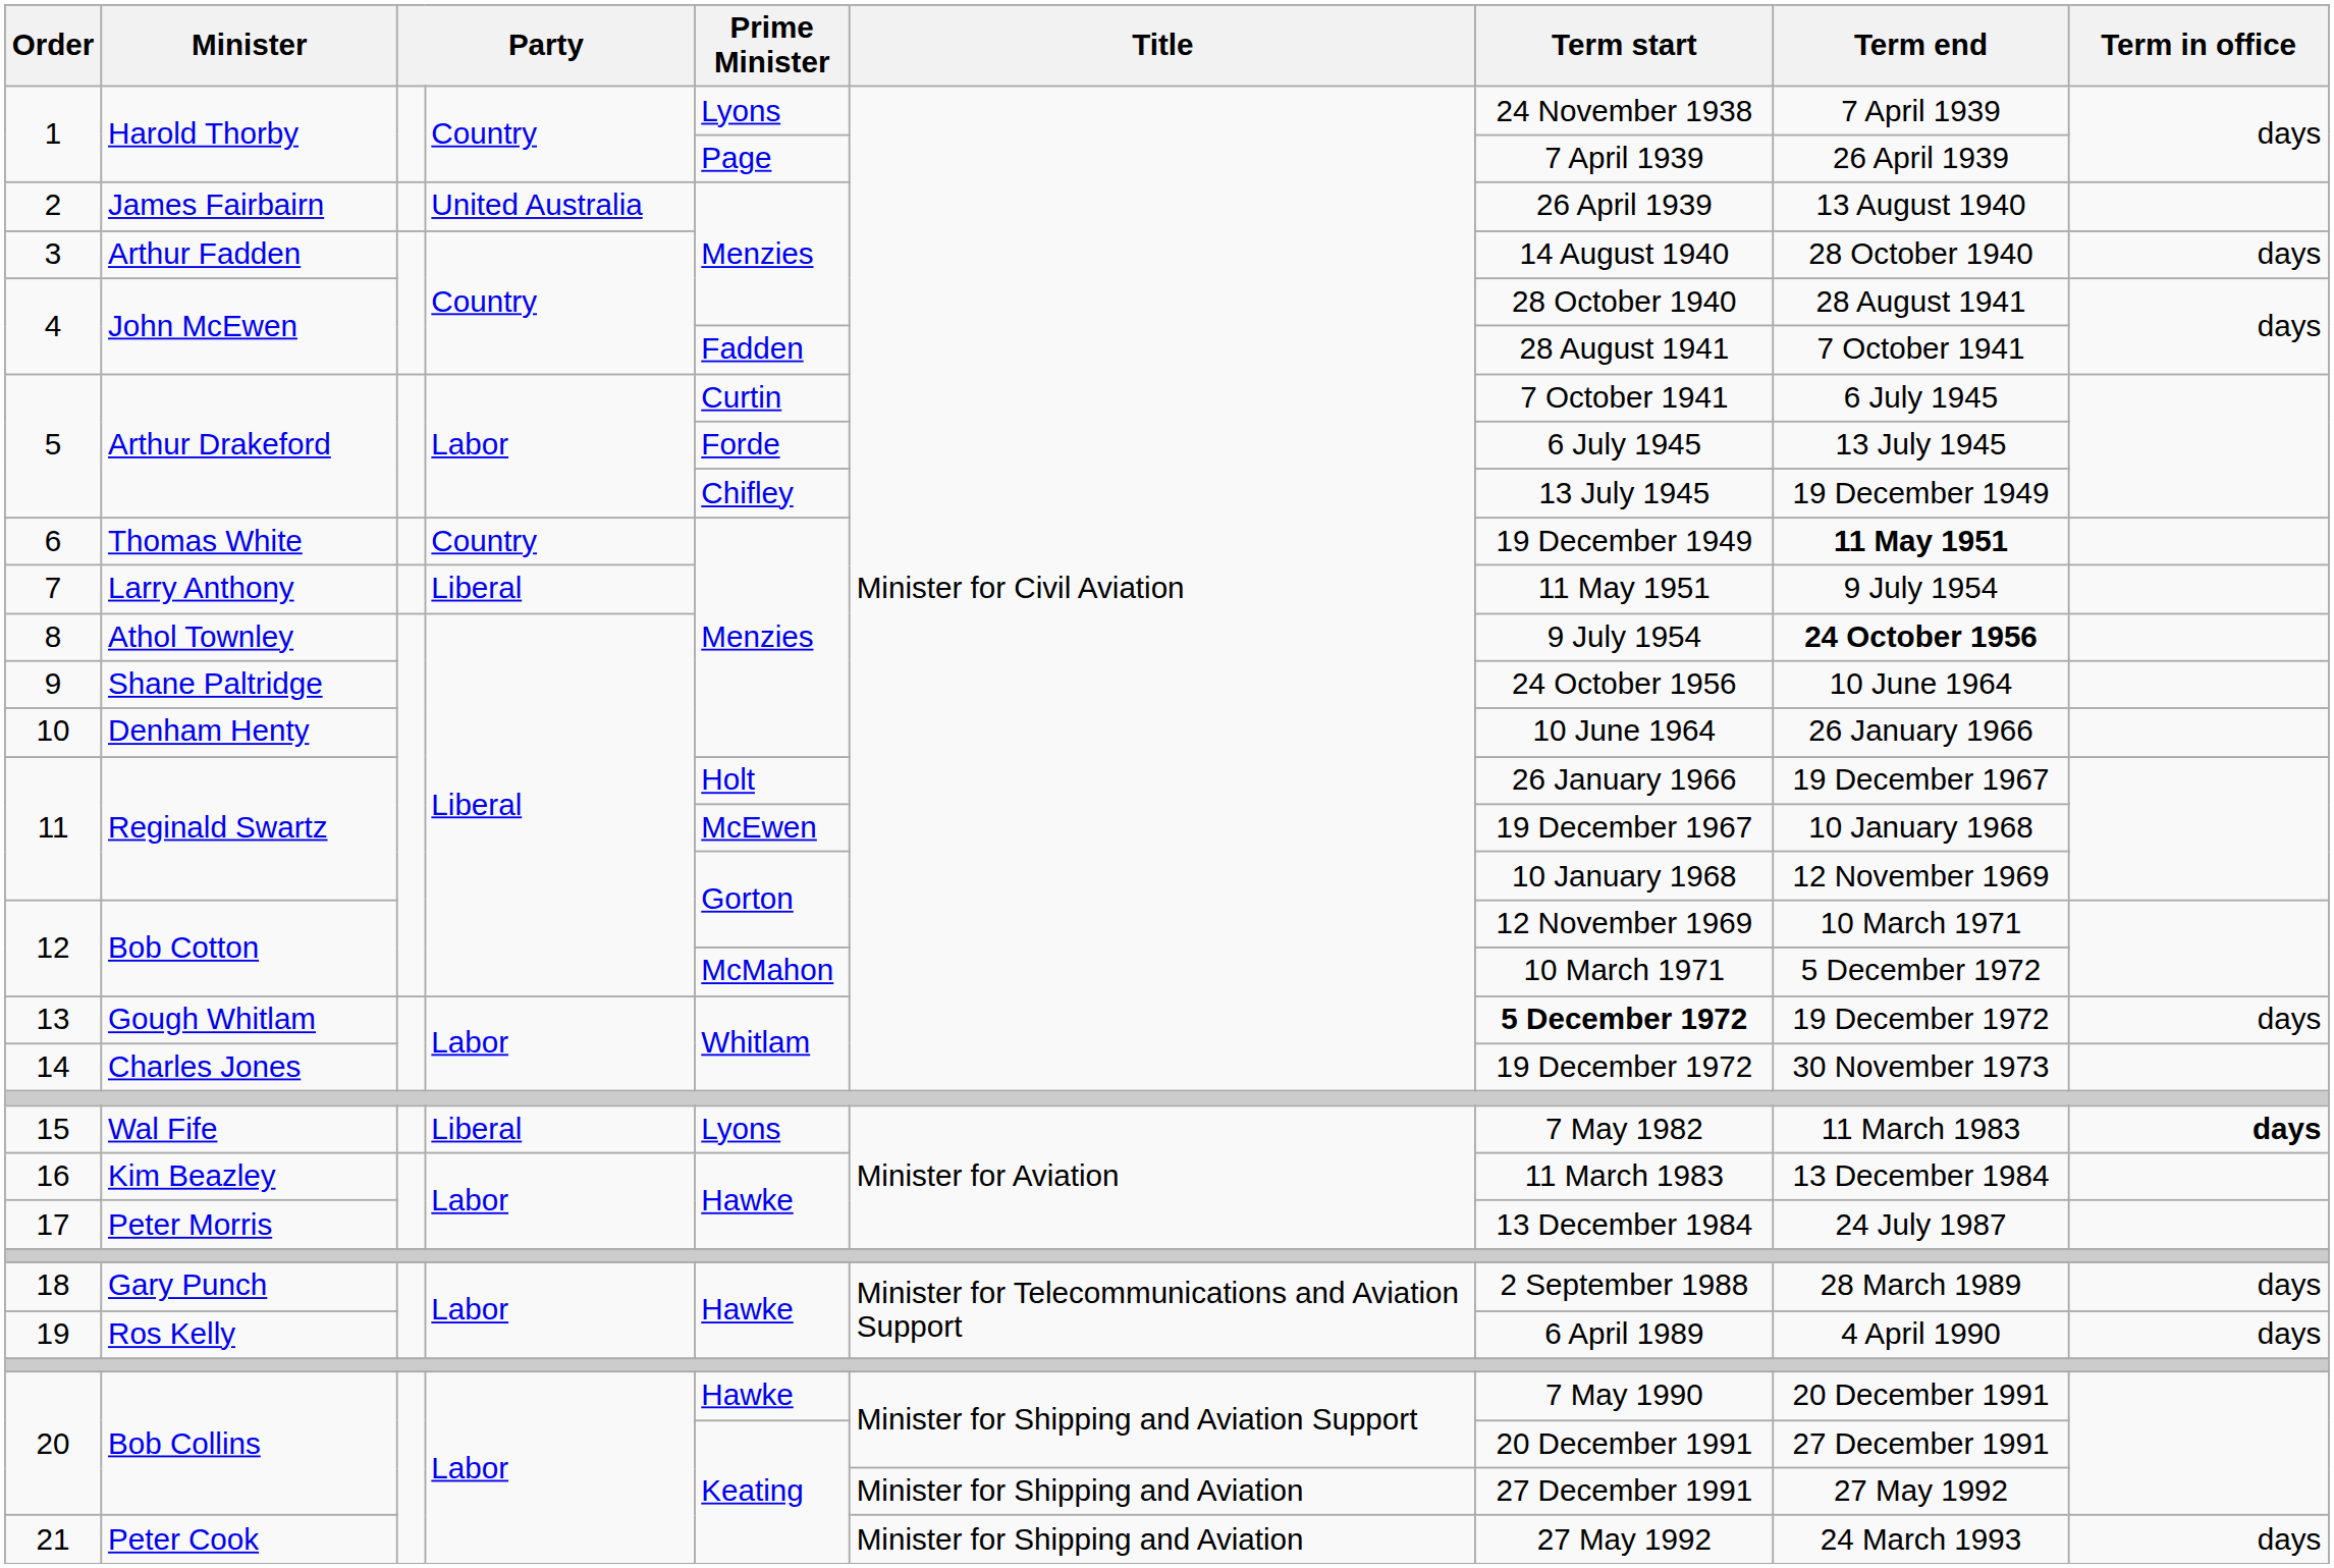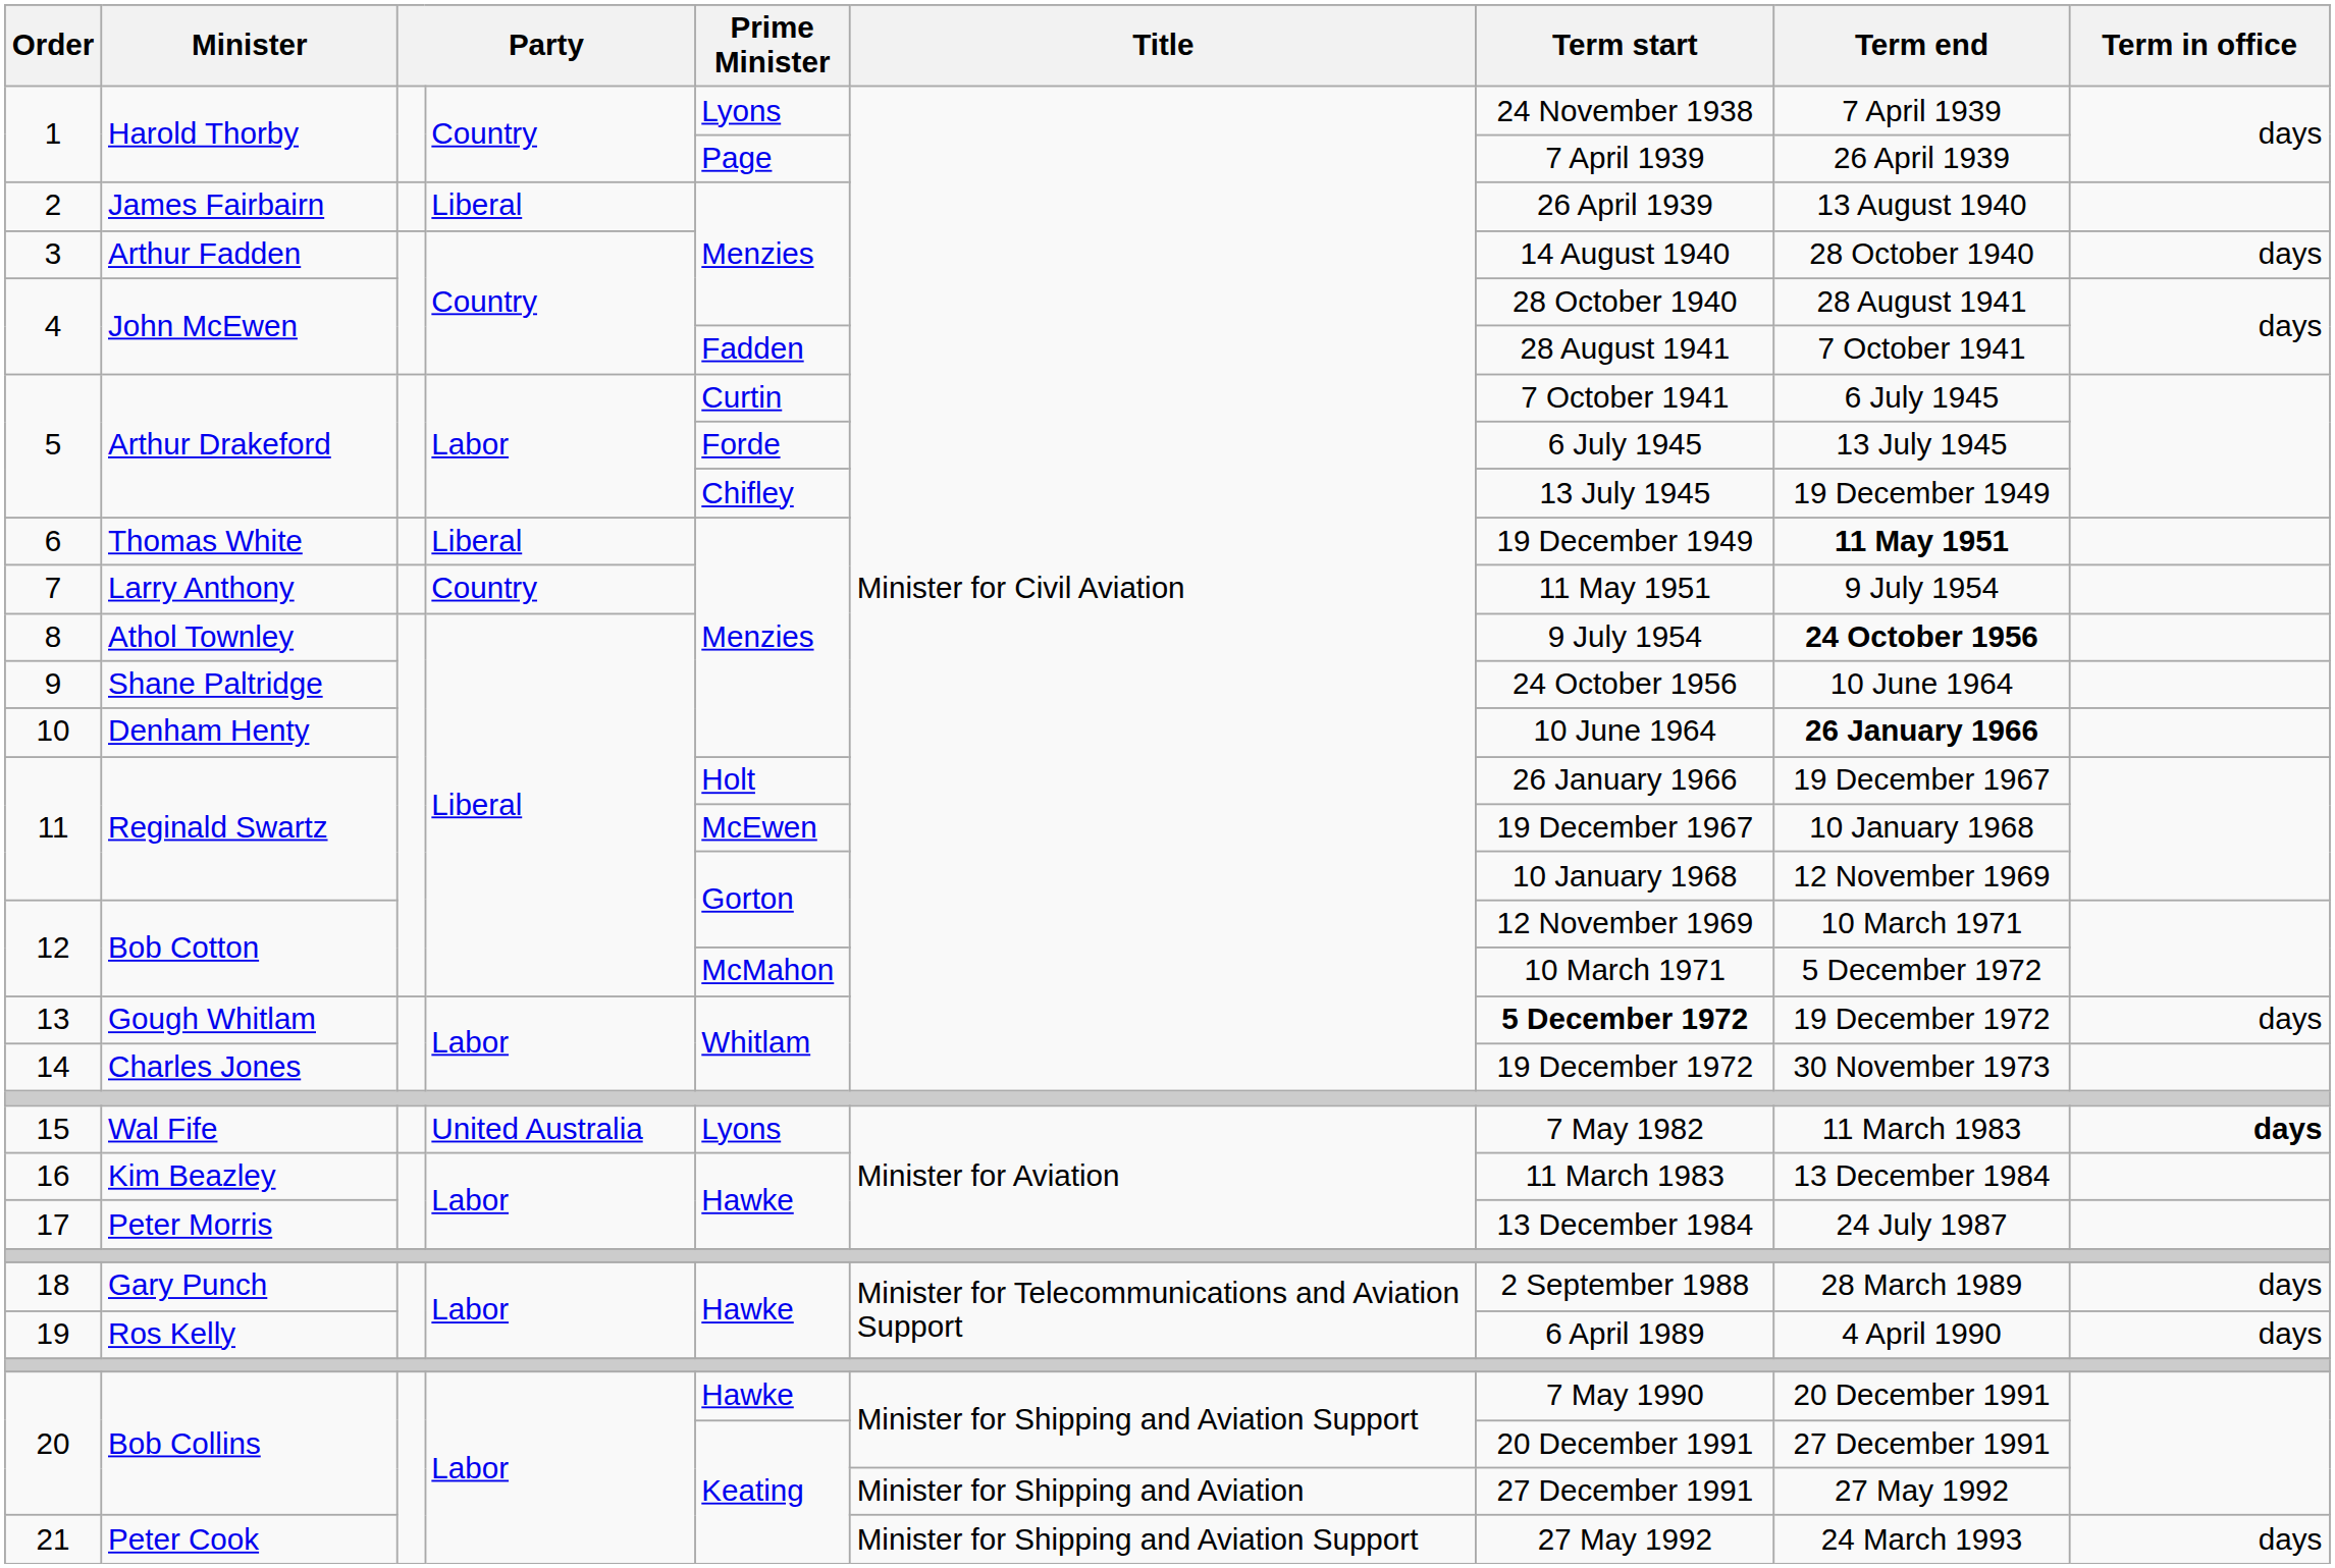2 | column 4: United Australia -> Liberal
6 | column 4: Country -> Liberal
7 | column 4: Liberal -> Country
10 | Term end: normal -> bold
15 | column 4: Liberal -> United Australia
21 | Title: Minister for Shipping and Aviation -> Minister for Shipping and Aviation Support
